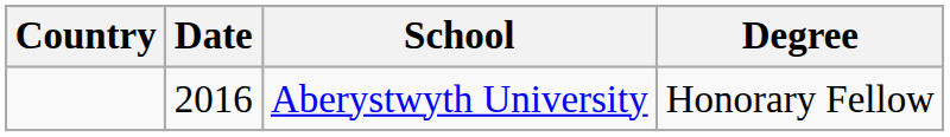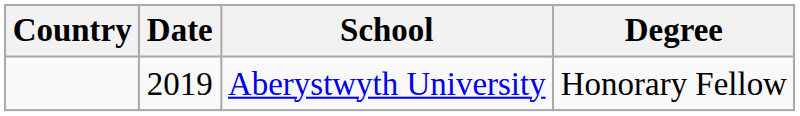Aberystwyth University | Date: 2016 -> 2019
